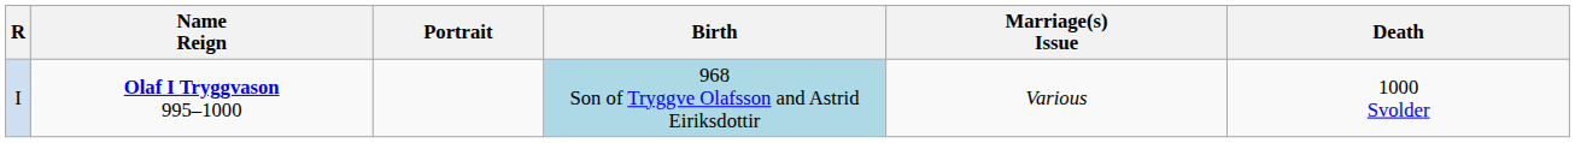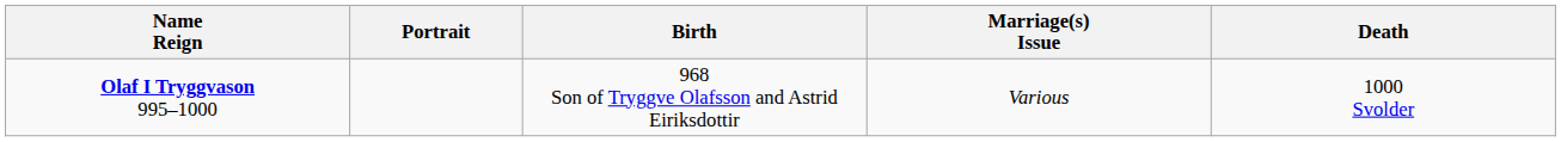- column: R | I
Olaf I Tryggvason 995–1000 | Birth: lightblue background -> no background
